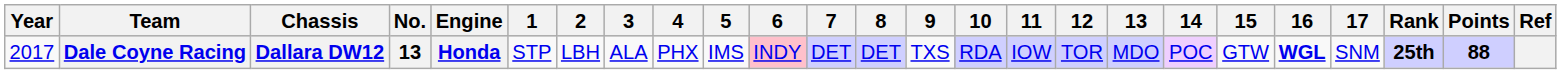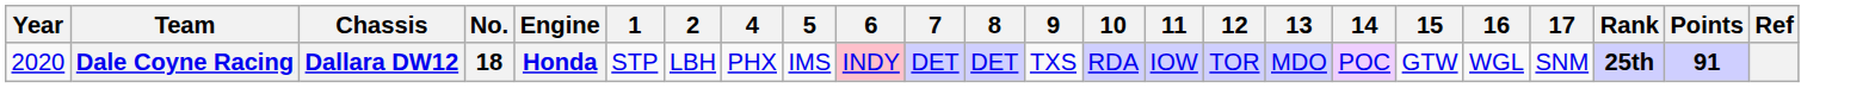- column: 3 | ALA
Dale Coyne Racing | Year: 2017 -> 2020
Dale Coyne Racing | No.: 13 -> 18
Dale Coyne Racing | 16: bold -> normal
Dale Coyne Racing | Points: 88 -> 91
